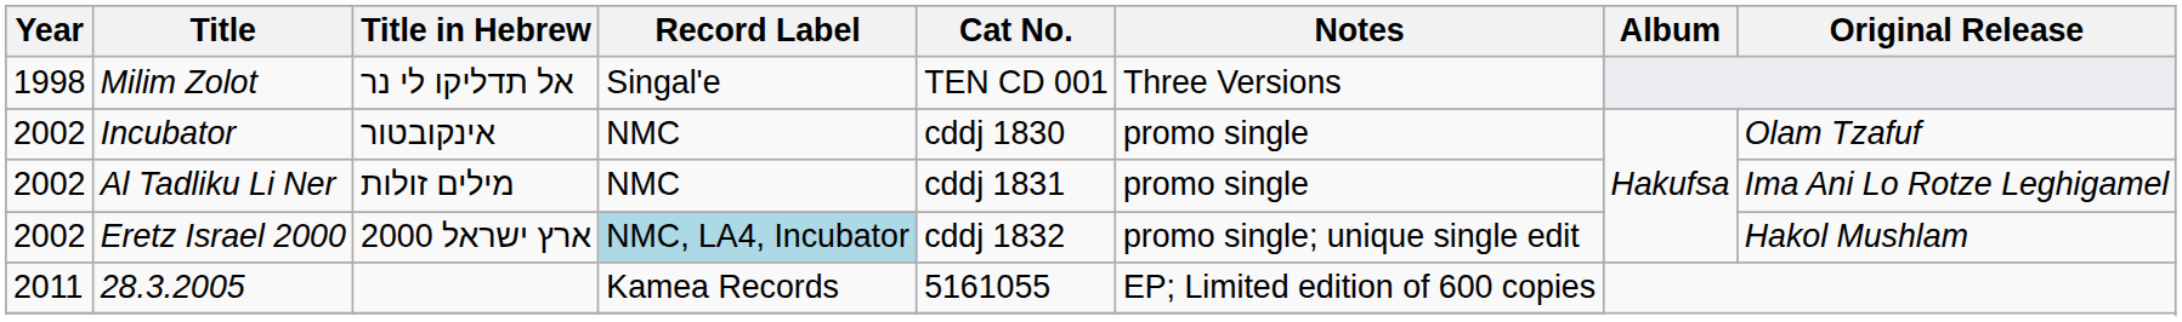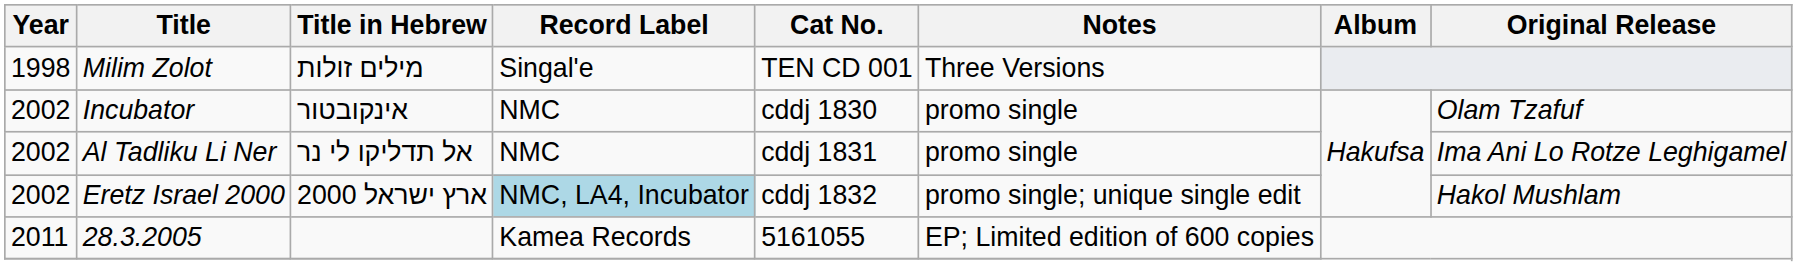Milim Zolot | Title in Hebrew: אל תדליקו לי נר -> מילים זולות
Al Tadliku Li Ner | Title in Hebrew: מילים זולות -> אל תדליקו לי נר
